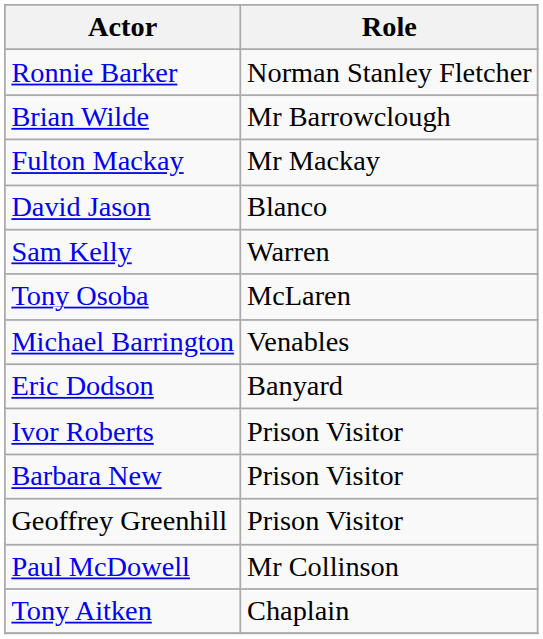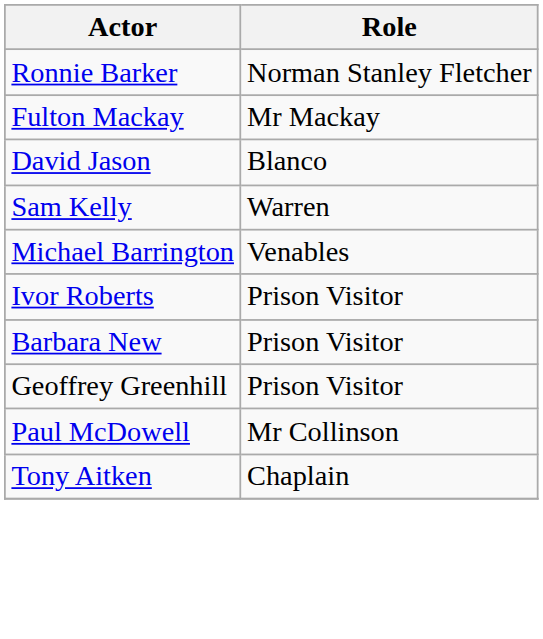- row: Brian Wilde | Mr Barrowclough
- row: Tony Osoba | McLaren
- row: Eric Dodson | Banyard
